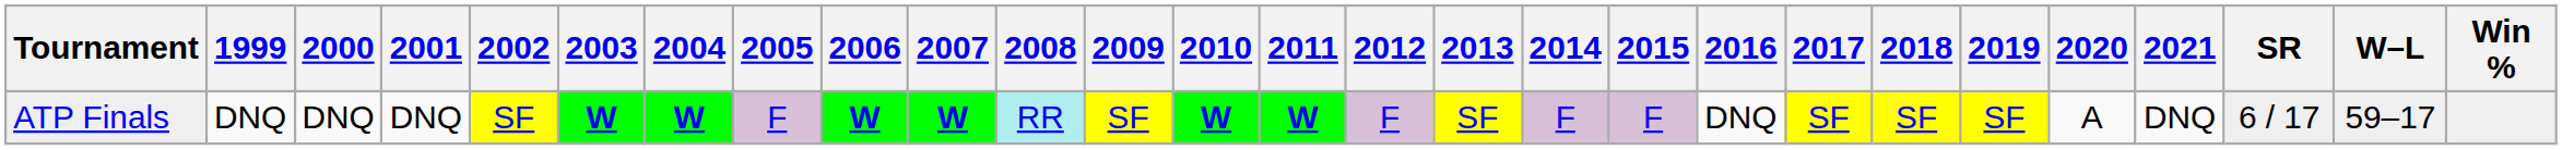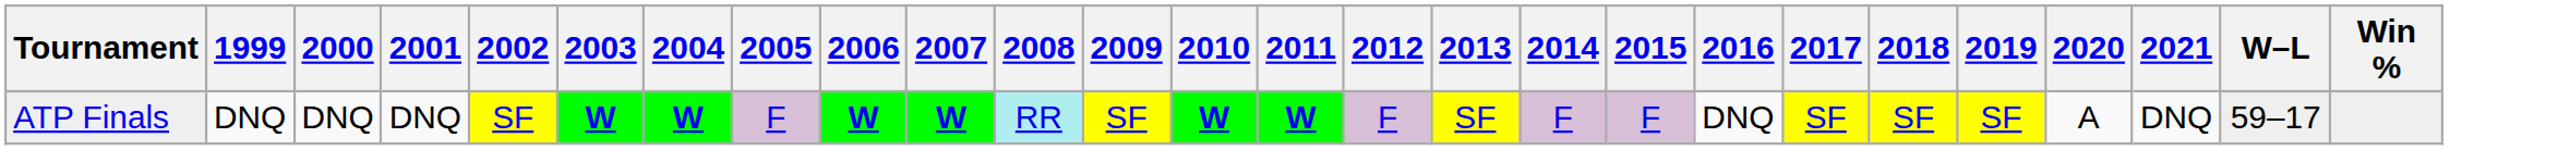- column: SR | 6 / 17
